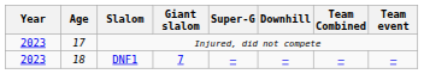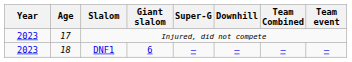DNF1 | Giant slalom: 7 -> 6
